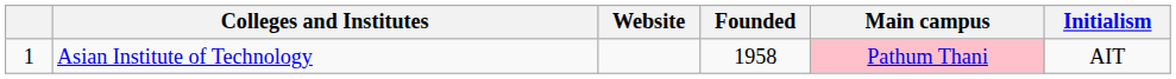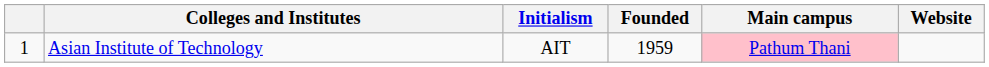columns swapped: Initialism <-> Website
Asian Institute of Technology | Founded: 1958 -> 1959
